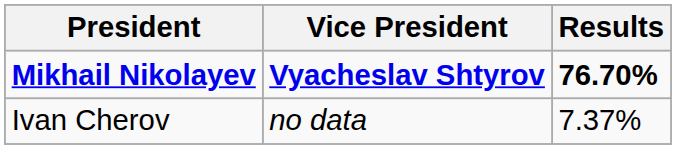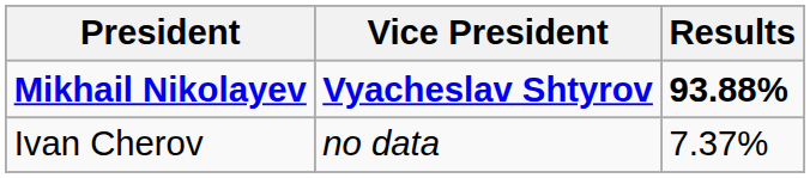Mikhail Nikolayev | Results: 76.70% -> 93.88%
